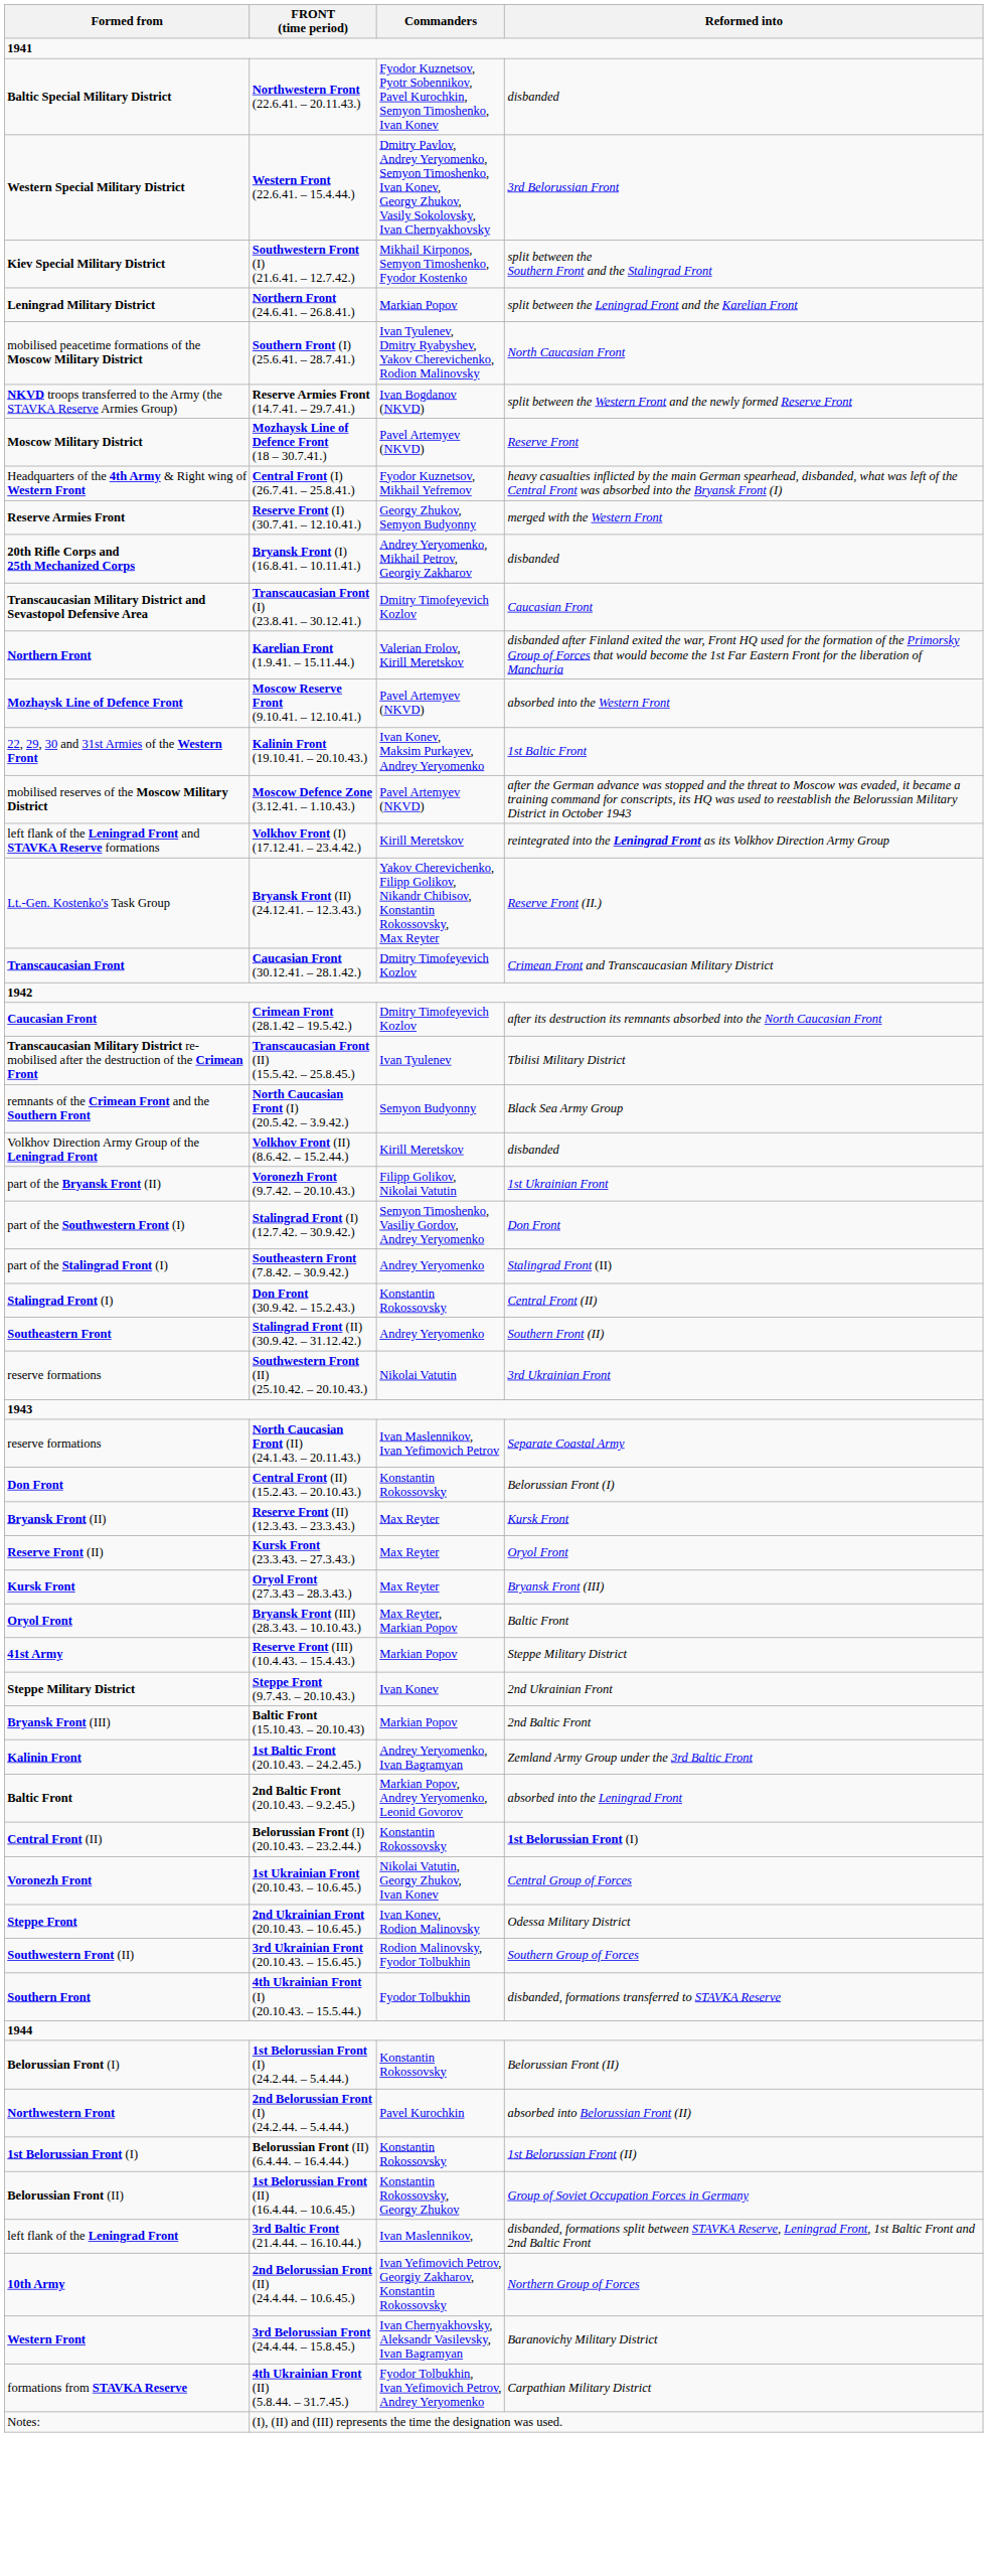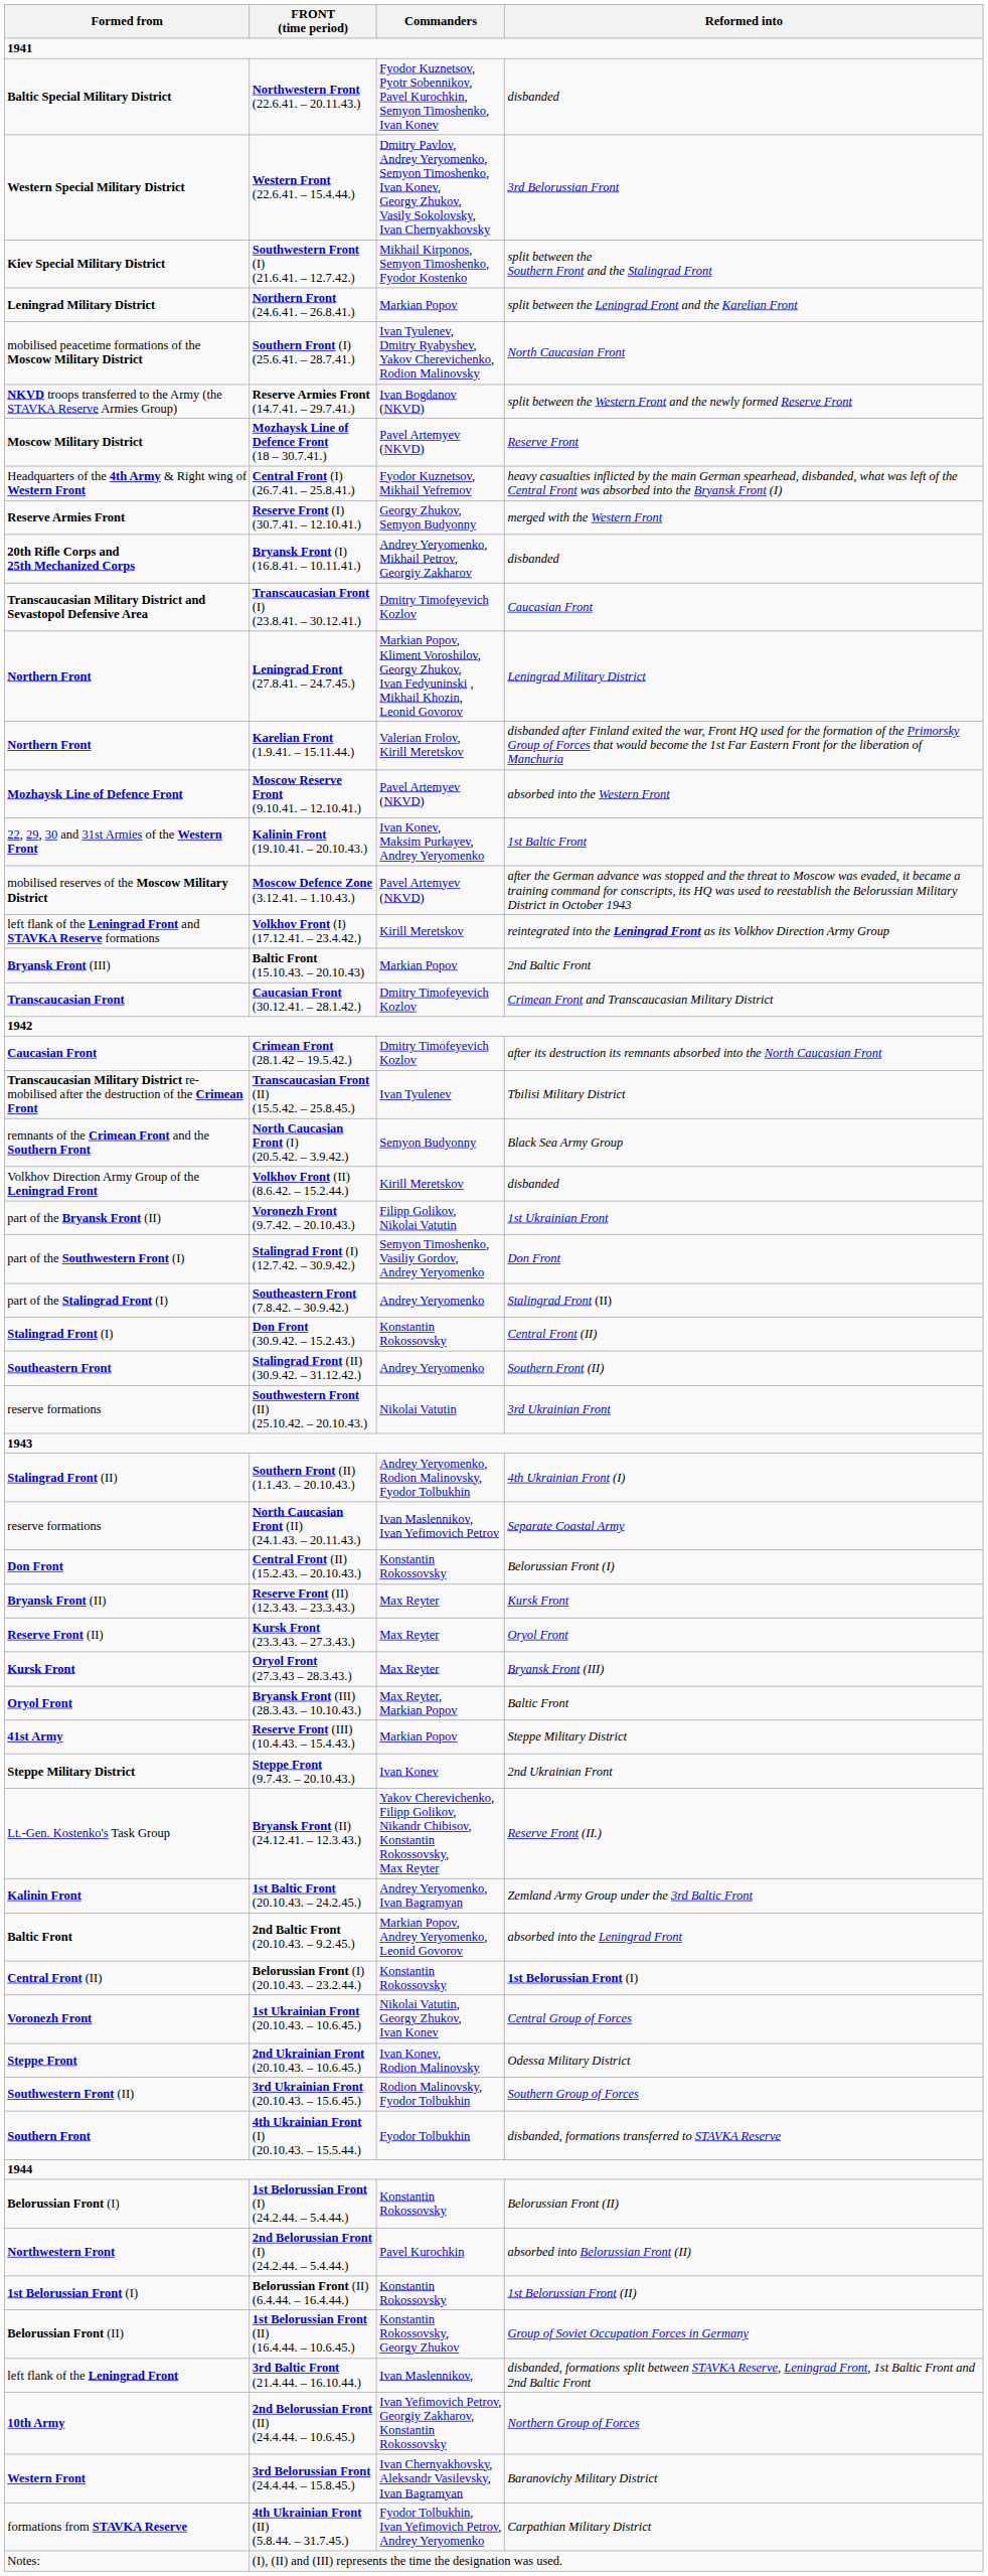+ row: Northern Front | Leningrad Front (27.8.41. – 24.7.45.) | Markian Popov, Kliment Voroshilov, Georgy Zhukov, Ivan Fedyuninski , Mikhail Khozin, Leonid Govorov | Leningrad Military District
rows swapped: Bryansk Front (II) (24.12.41. – 12.3.43.) <-> Baltic Front (15.10.43. – 20.10.43)
+ row: Stalingrad Front (II) | Southern Front (II) (1.1.43. – 20.10.43.) | Andrey Yeryomenko, Rodion Malinovsky, Fyodor Tolbukhin | 4th Ukrainian Front (I)
